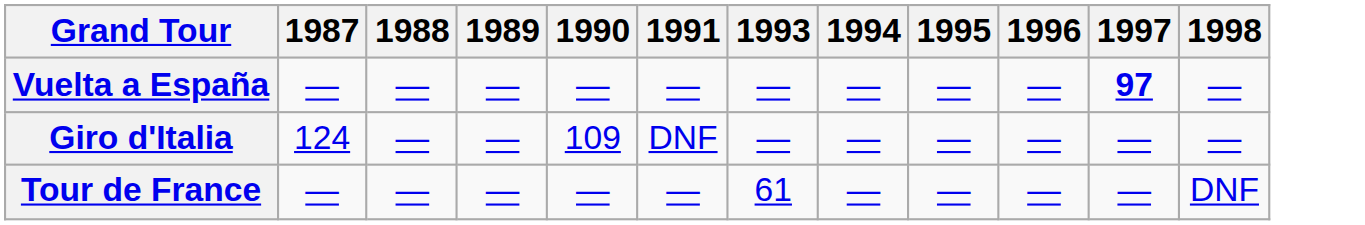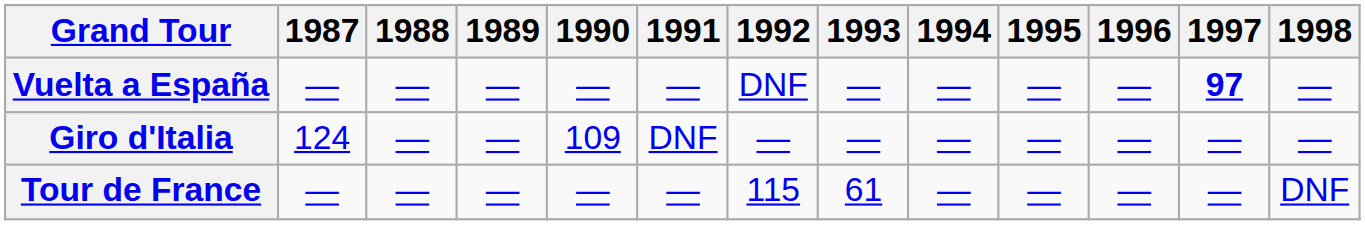+ column: 1992 | DNF | — | 115
